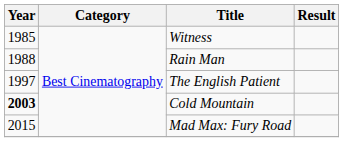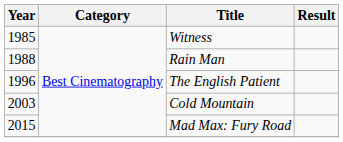The English Patient | Year: 1997 -> 1996
Cold Mountain | Year: bold -> normal
